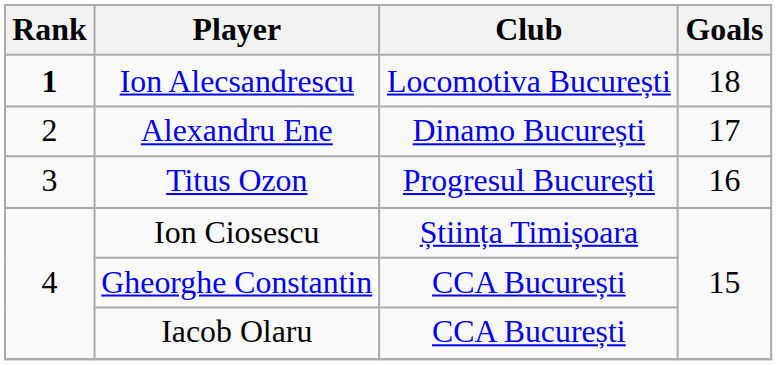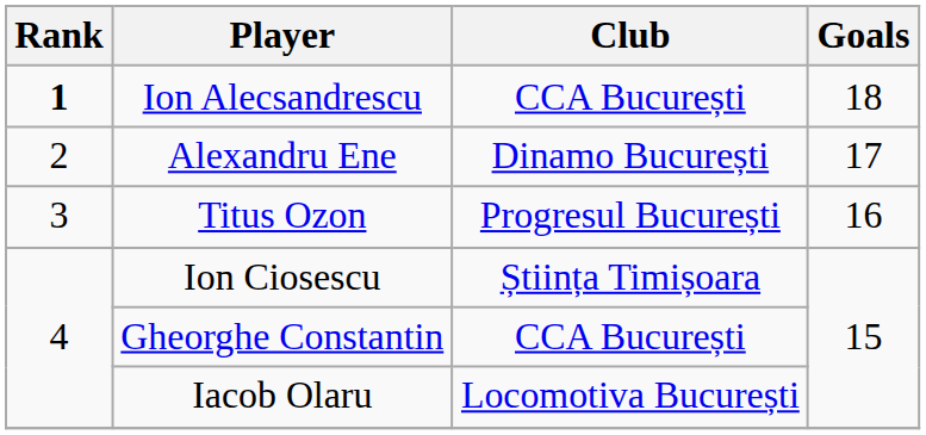Ion Alecsandrescu | Club: Locomotiva București -> CCA București
Iacob Olaru | Club: CCA București -> Locomotiva București
